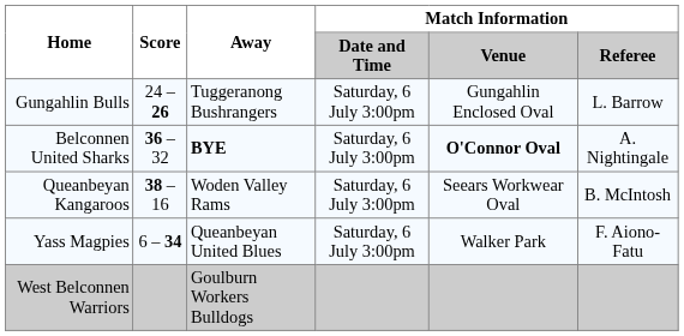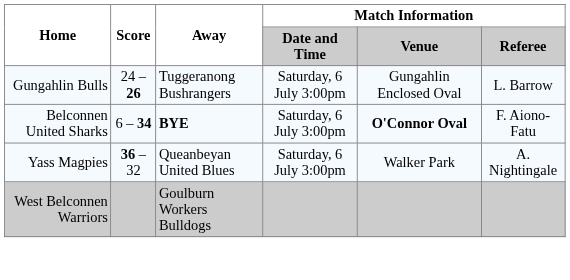Belconnen United Sharks | Score: 36 – 32 -> 6 – 34
Belconnen United Sharks | Match Information / Referee: A. Nightingale -> F. Aiono-Fatu
- row: Queanbeyan Kangaroos | 38 – 16 | Woden Valley Rams | Saturday, 6 July 3:00pm | Seears Workwear Oval | B. McIntosh
Yass Magpies | Score: 6 – 34 -> 36 – 32
Yass Magpies | Match Information / Referee: F. Aiono-Fatu -> A. Nightingale
